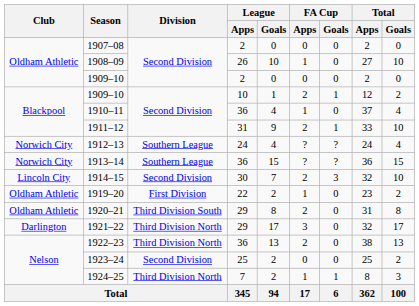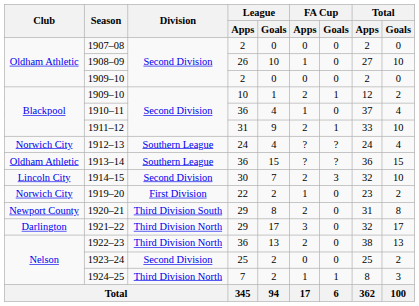1913–14 | Club: Norwich City -> Oldham Athletic
1919–20 | Club: Oldham Athletic -> Norwich City
1920–21 | Club: Oldham Athletic -> Newport County
